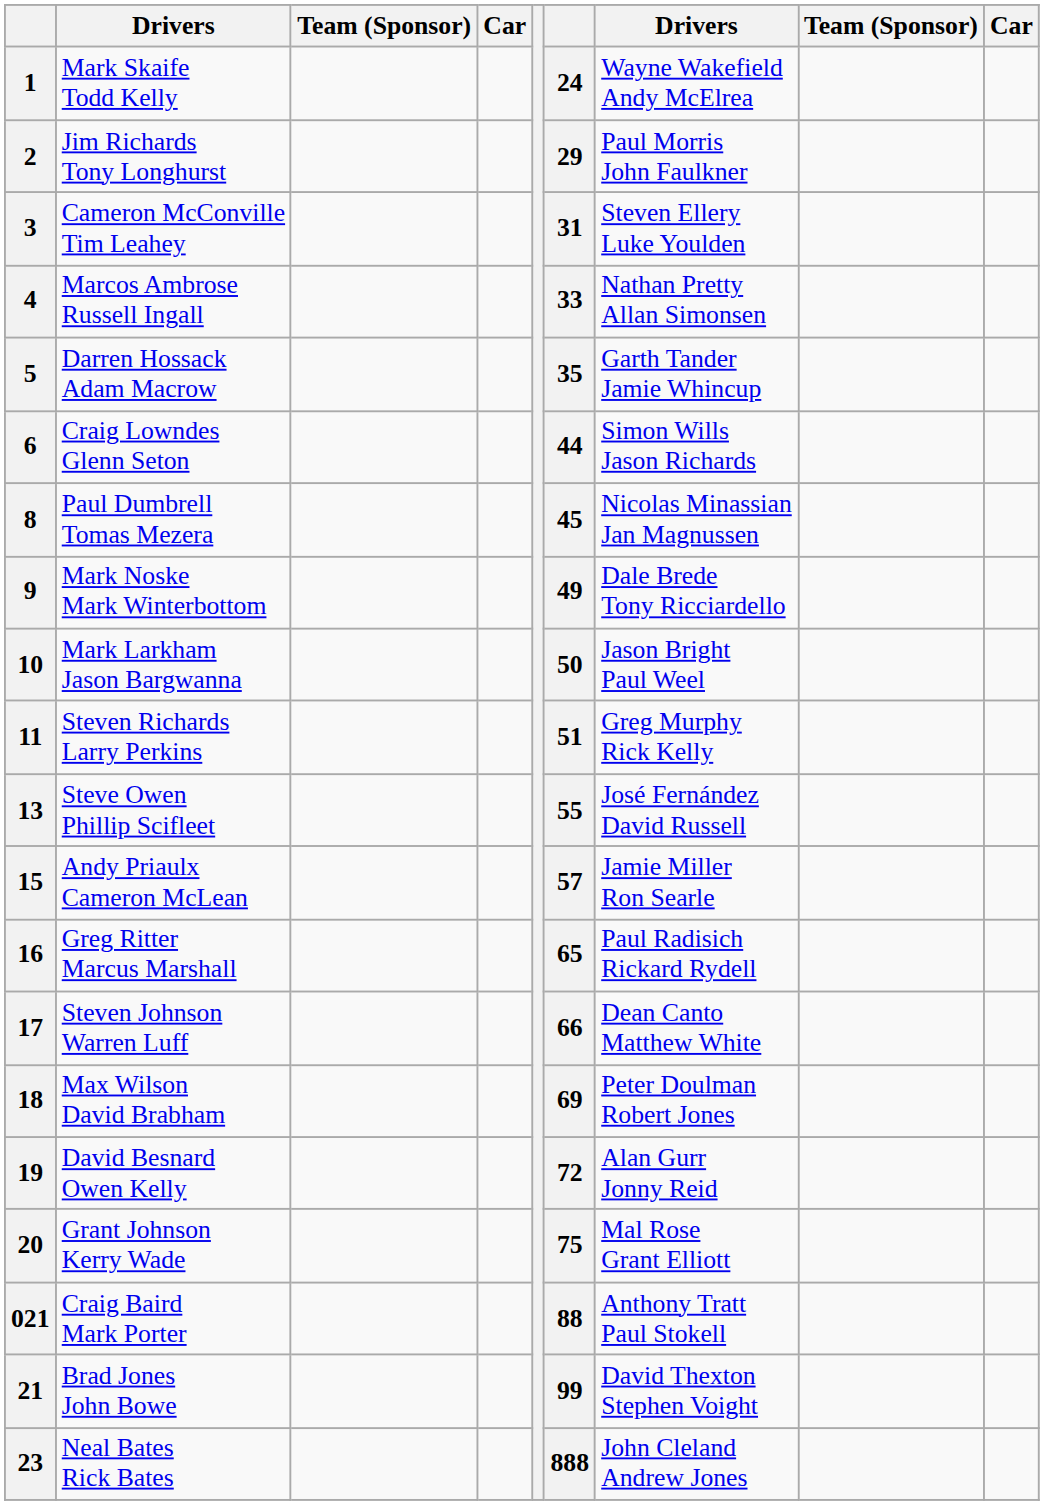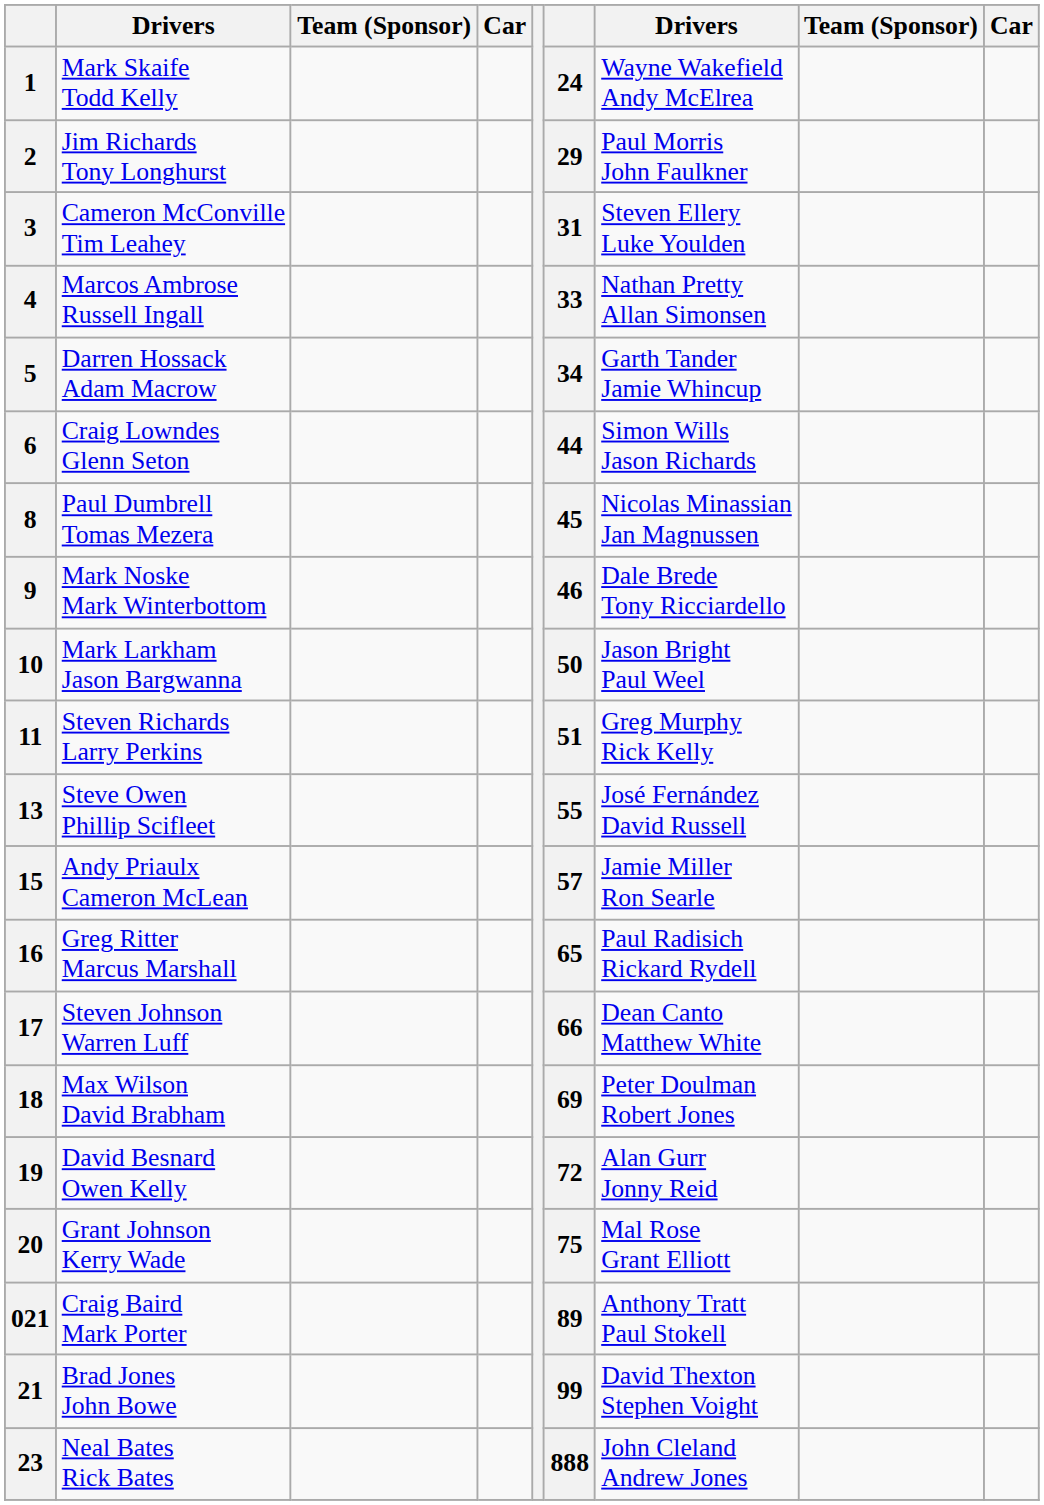5 | column 6: 35 -> 34
9 | column 6: 49 -> 46
021 | column 6: 88 -> 89
